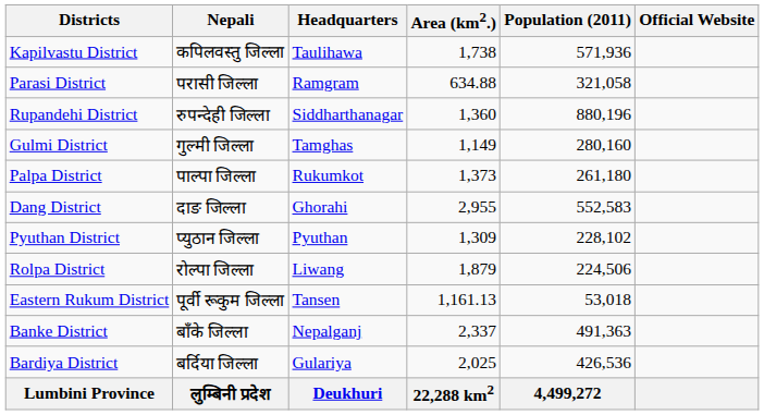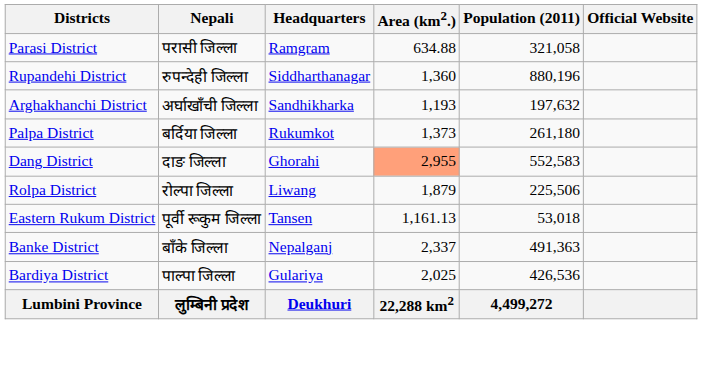- row: Kapilvastu District | कपिलवस्तु जिल्ला | Taulihawa | 1,738 | 571,936
+ row: Arghakhanchi District | अर्घाखाँची जिल्ला | Sandhikharka | 1,193 | 197,632
- row: Gulmi District | गुल्मी जिल्ला | Tamghas | 1,149 | 280,160
Palpa District | Nepali: पाल्पा जिल्ला -> बर्दिया जिल्ला
Dang District | Area (km2.): no background -> lightsalmon background
- row: Pyuthan District | प्युठान जिल्ला | Pyuthan | 1,309 | 228,102
Rolpa District | Population (2011): 224,506 -> 225,506
Bardiya District | Nepali: बर्दिया जिल्ला -> पाल्पा जिल्ला
